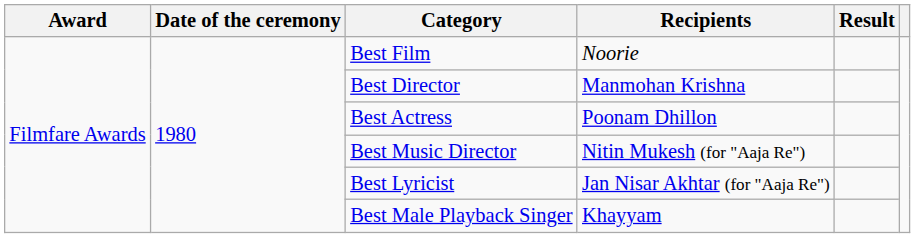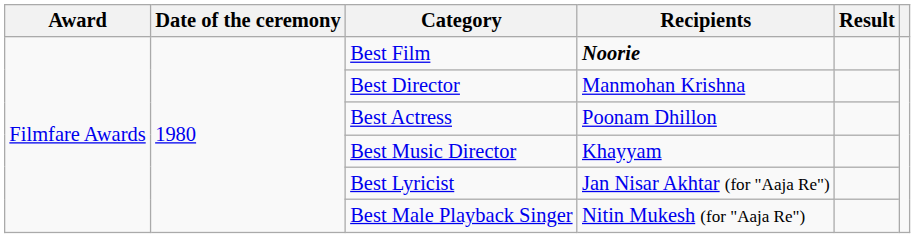Best Film | Recipients: normal -> bold
Best Music Director | Recipients: Nitin Mukesh (for "Aaja Re") -> Khayyam
Best Male Playback Singer | Recipients: Khayyam -> Nitin Mukesh (for "Aaja Re")
